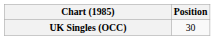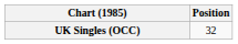UK Singles (OCC) | Position: 30 -> 32
